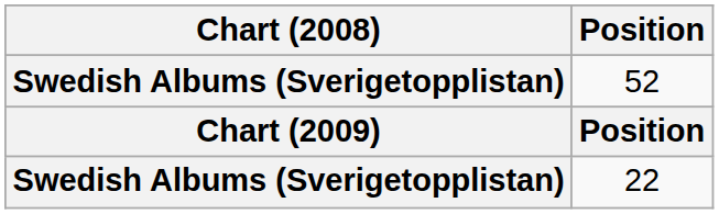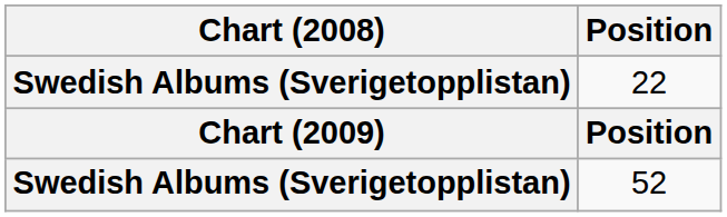rows swapped: 22 <-> 52
